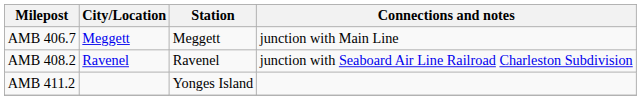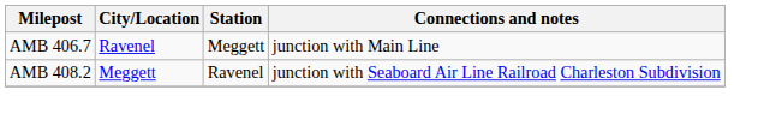AMB 406.7 | City/Location: Meggett -> Ravenel
AMB 408.2 | City/Location: Ravenel -> Meggett
- row: AMB 411.2 | Yonges Island
